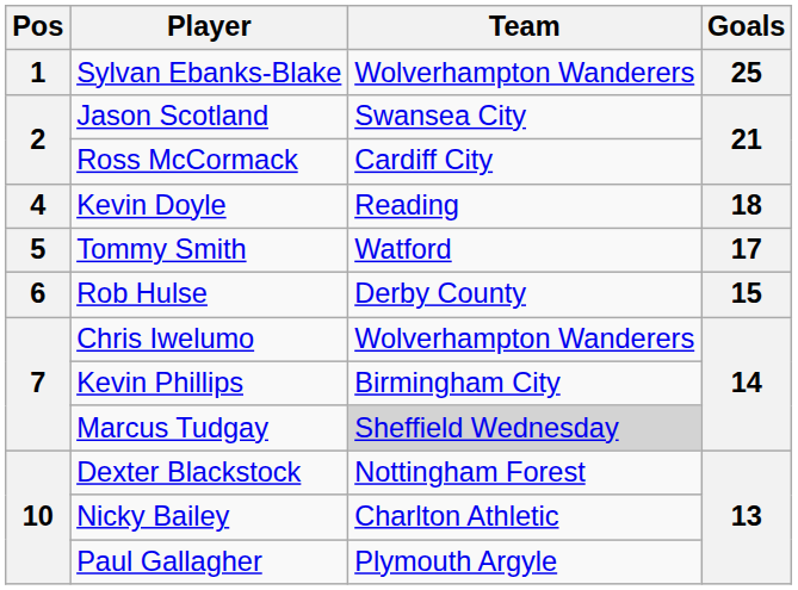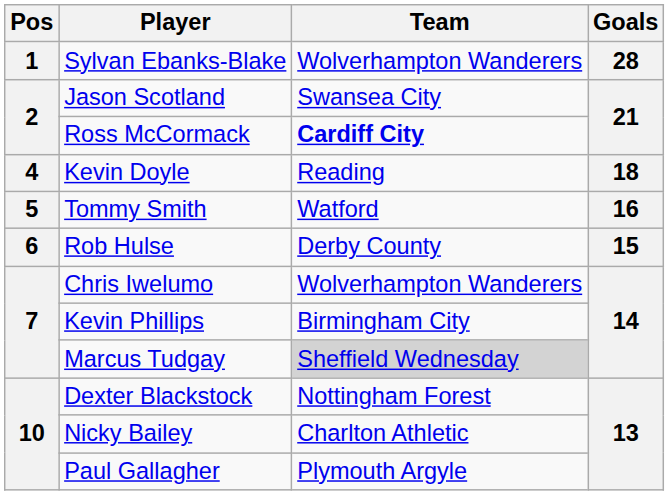Sylvan Ebanks-Blake | Goals: 25 -> 28
Ross McCormack | Team: normal -> bold
Tommy Smith | Goals: 17 -> 16
